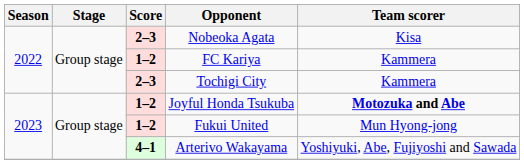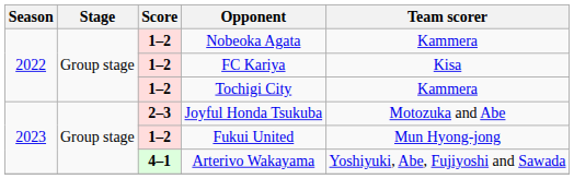Nobeoka Agata | Score: 2–3 -> 1–2
Nobeoka Agata | Team scorer: Kisa -> Kammera
FC Kariya | Team scorer: Kammera -> Kisa
Tochigi City | Score: 2–3 -> 1–2
Joyful Honda Tsukuba | Score: 1–2 -> 2–3
Joyful Honda Tsukuba | Team scorer: bold -> normal
